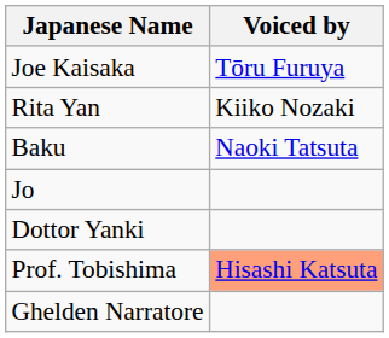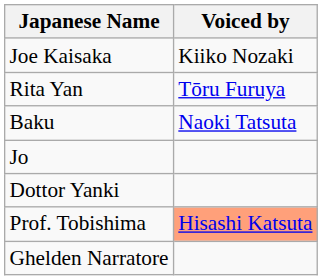Joe Kaisaka | Voiced by: Tōru Furuya -> Kiiko Nozaki
Rita Yan | Voiced by: Kiiko Nozaki -> Tōru Furuya
